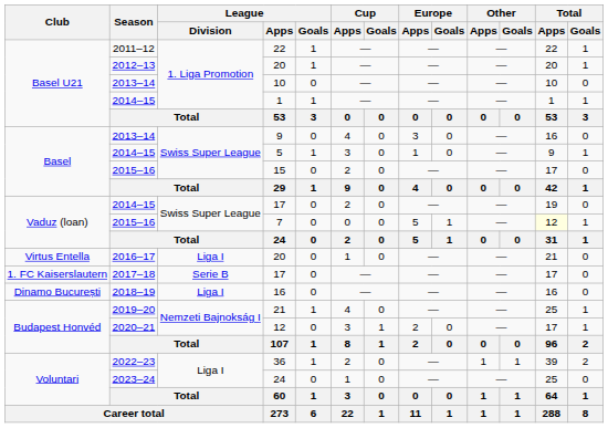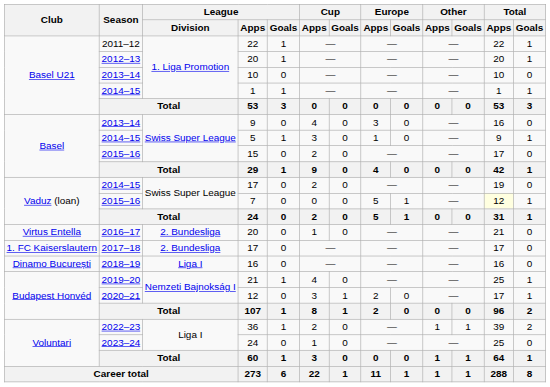2016–17 / 20 | League / Division: Liga I -> 2. Bundesliga
2017–18 / 17 | League / Division: Serie B -> 2. Bundesliga
